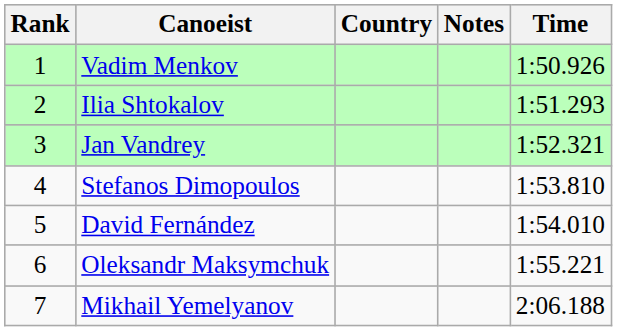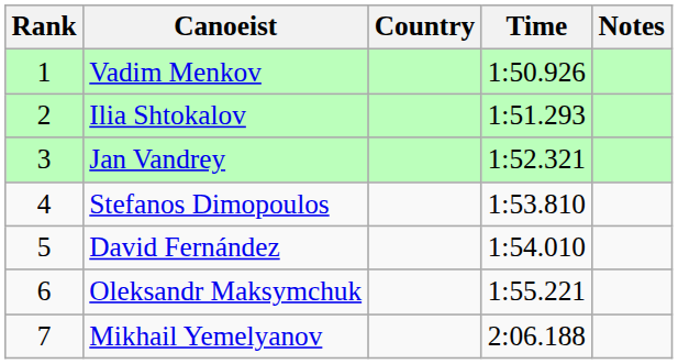columns swapped: Time <-> Notes
